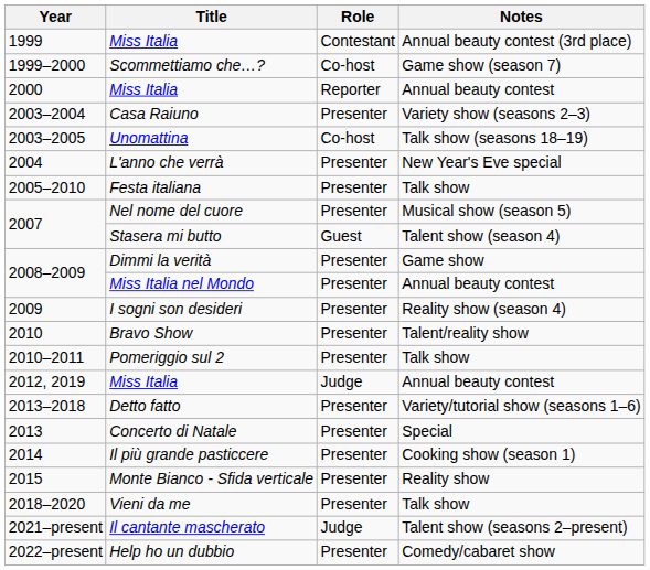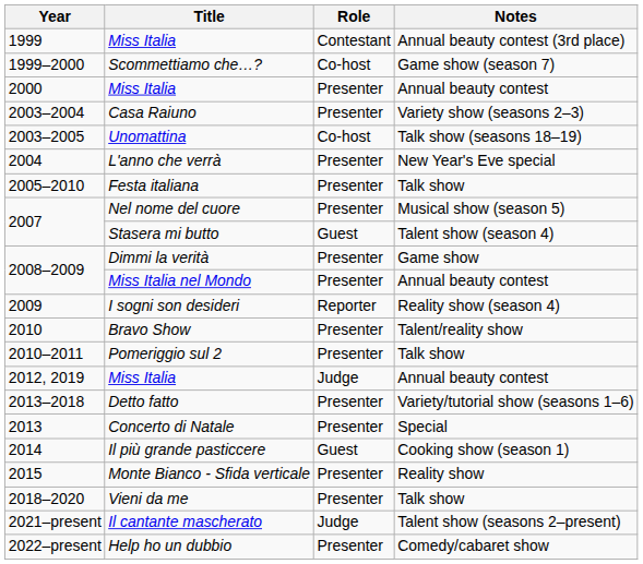2000 / Miss Italia | Role: Reporter -> Presenter
I sogni son desideri | Role: Presenter -> Reporter
Il più grande pasticcere | Role: Presenter -> Guest
